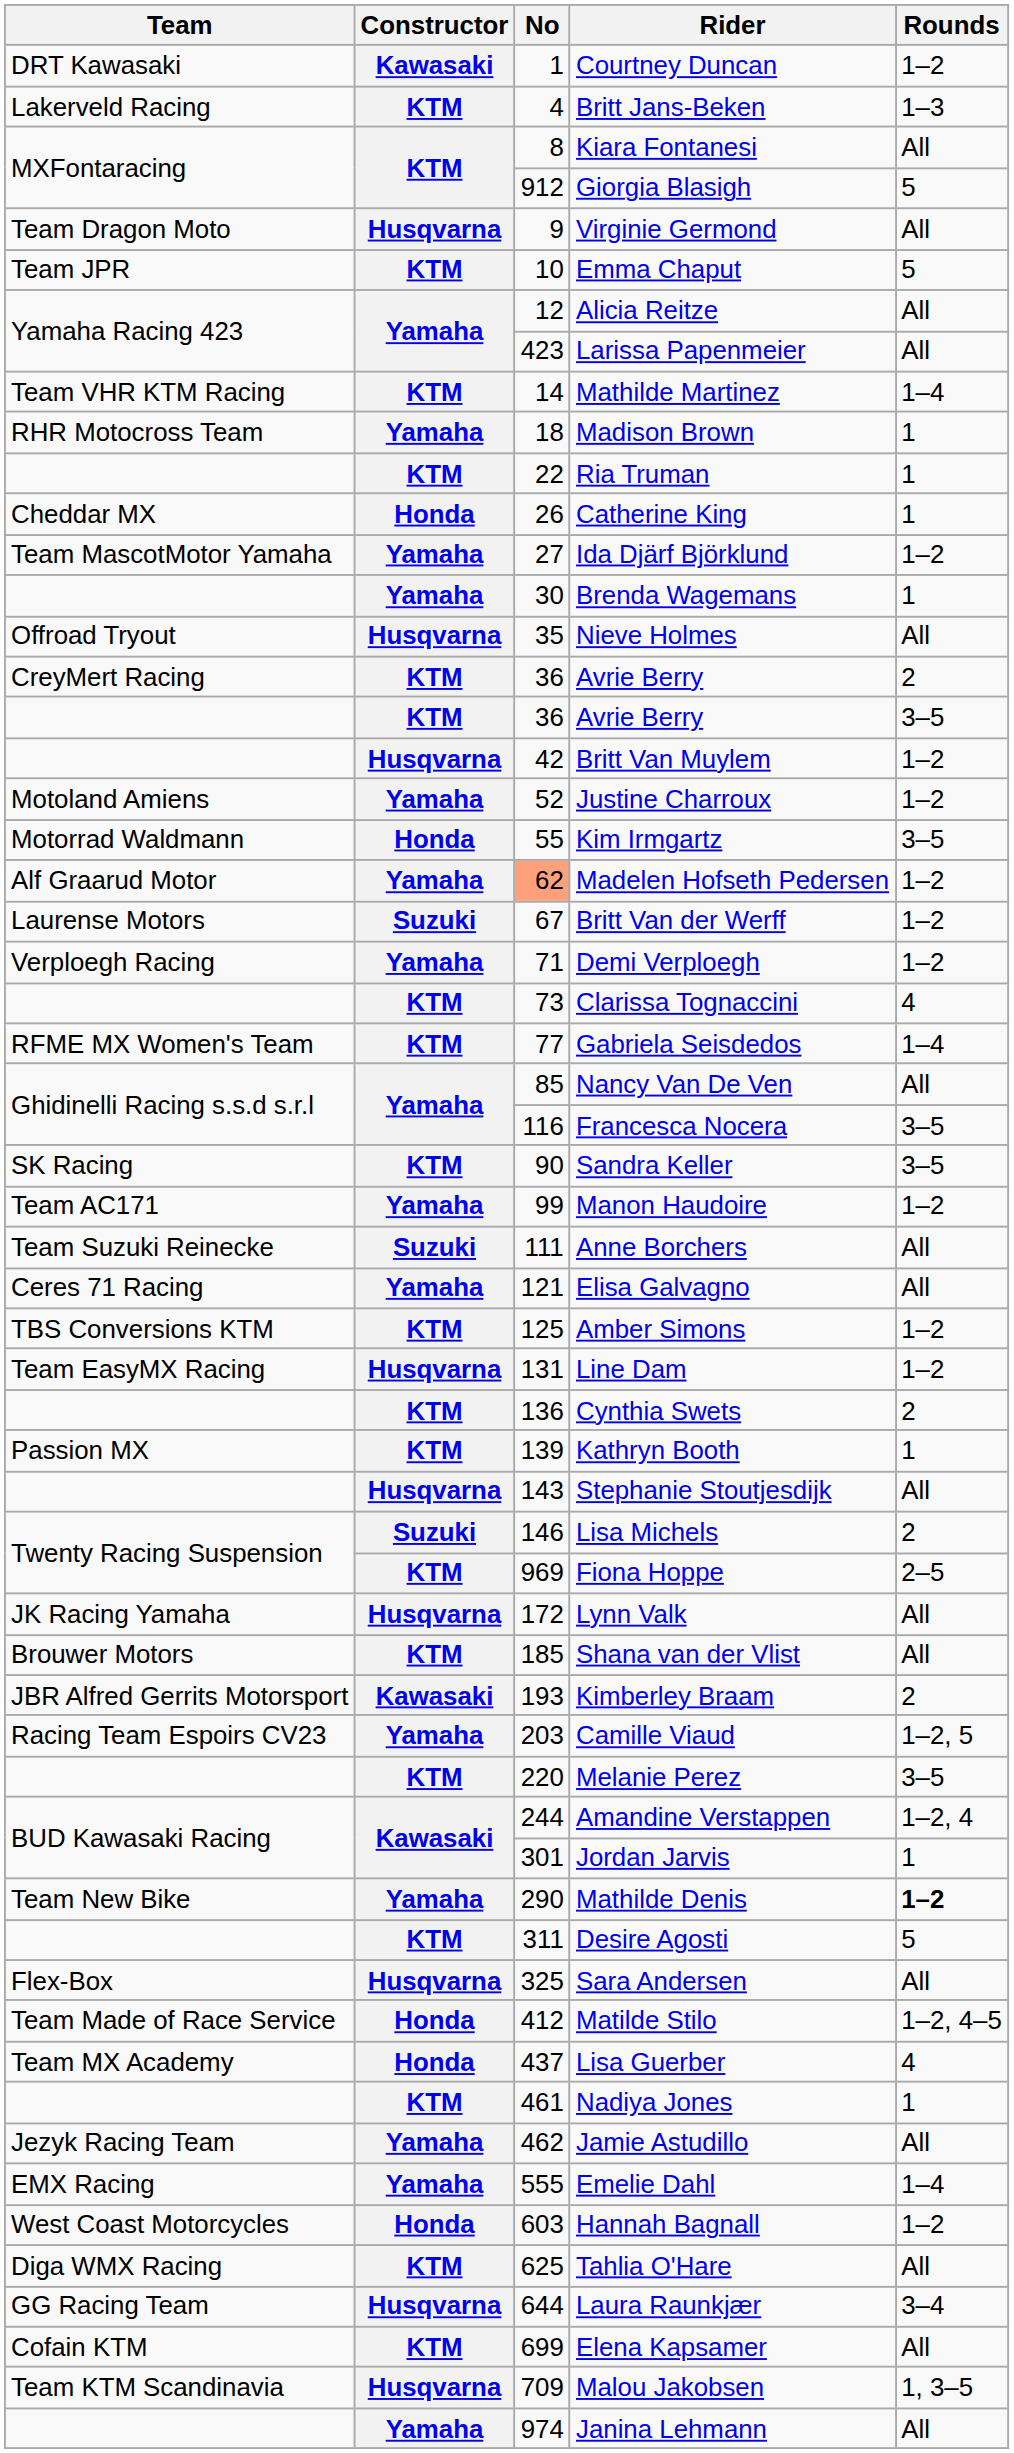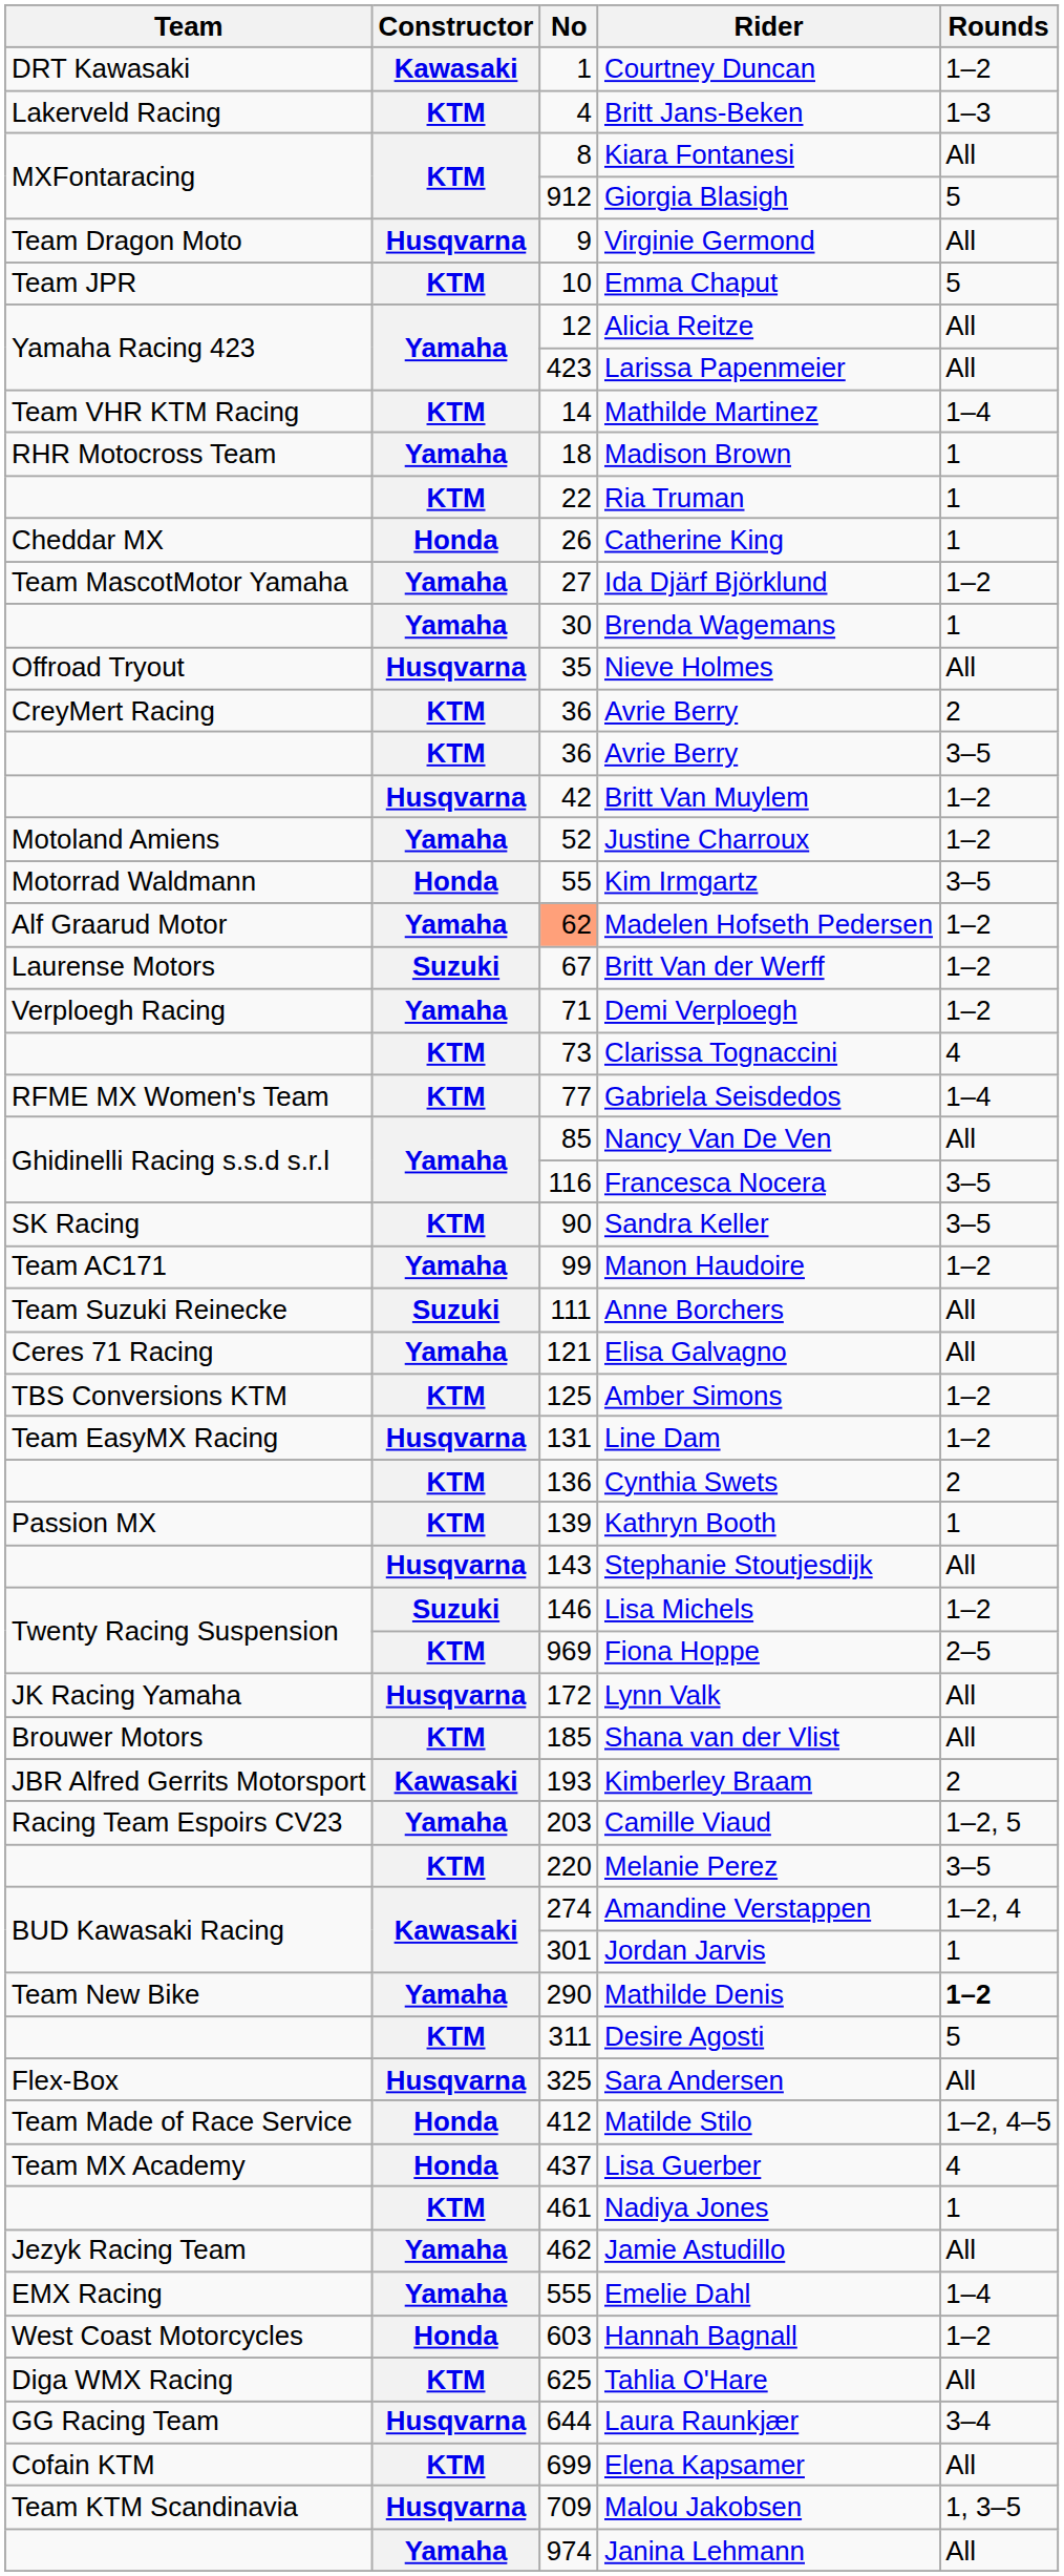Lisa Michels | Rounds: 2 -> 1–2
Amandine Verstappen | No: 244 -> 274
